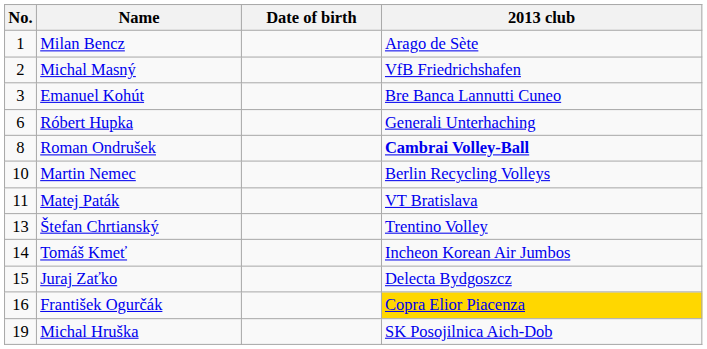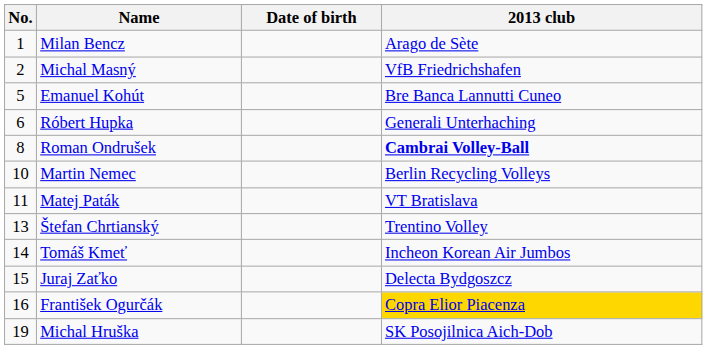Emanuel Kohút | No.: 3 -> 5
